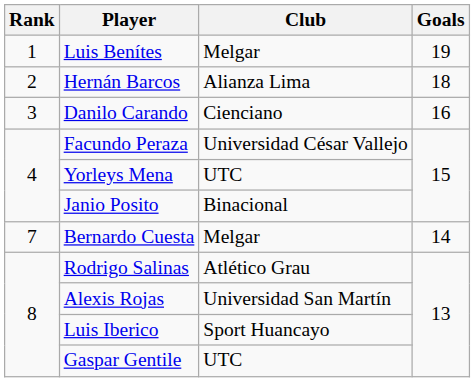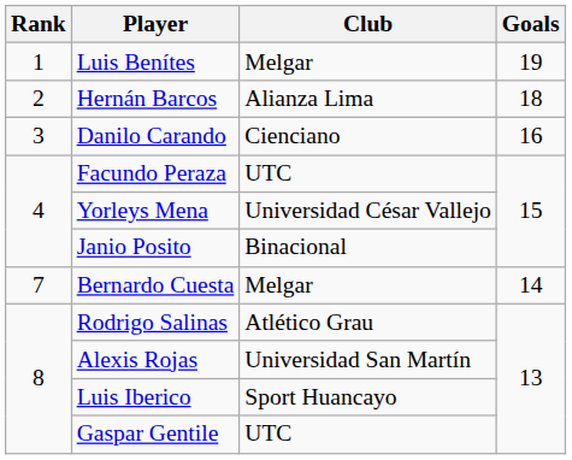Facundo Peraza | Club: Universidad César Vallejo -> UTC
Yorleys Mena | Club: UTC -> Universidad César Vallejo
